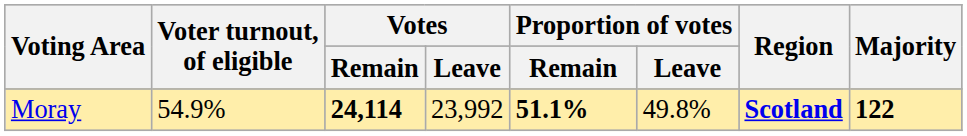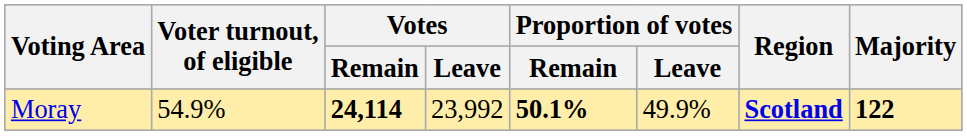Moray | Proportion of votes / Remain: 51.1% -> 50.1%
Moray | Proportion of votes / Leave: 49.8% -> 49.9%
